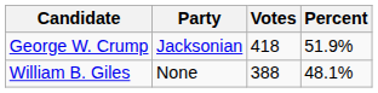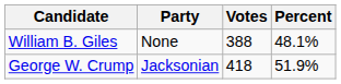rows swapped: George W. Crump <-> William B. Giles
